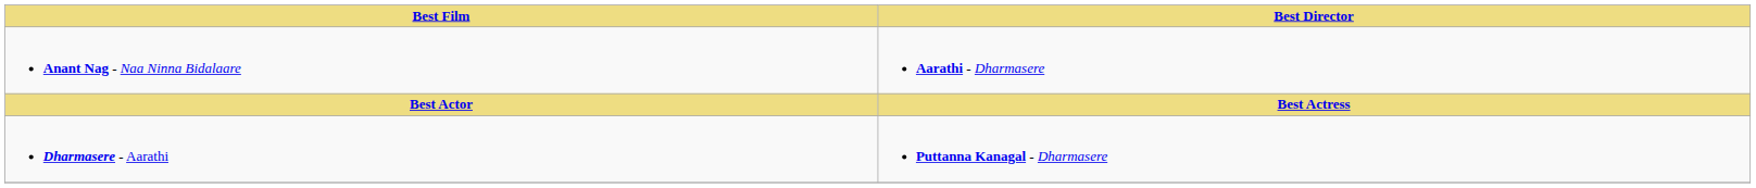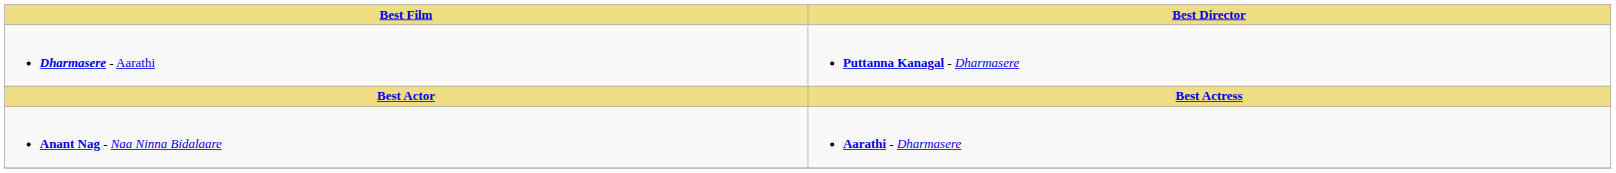rows swapped: Dharmasere - Aarathi <-> Anant Nag - Naa Ninna Bidalaare
